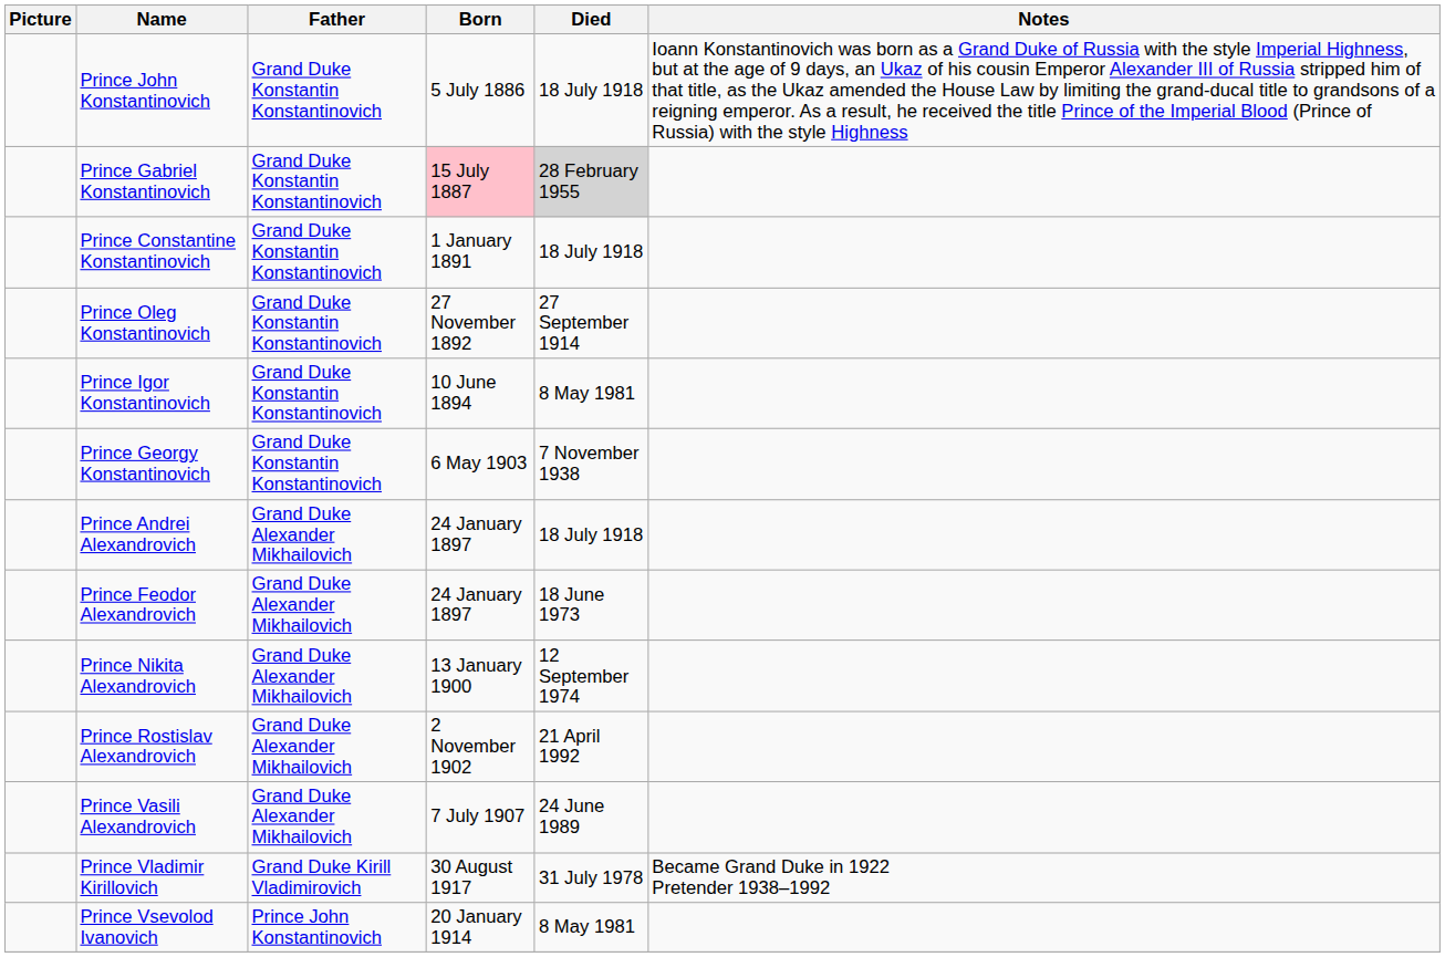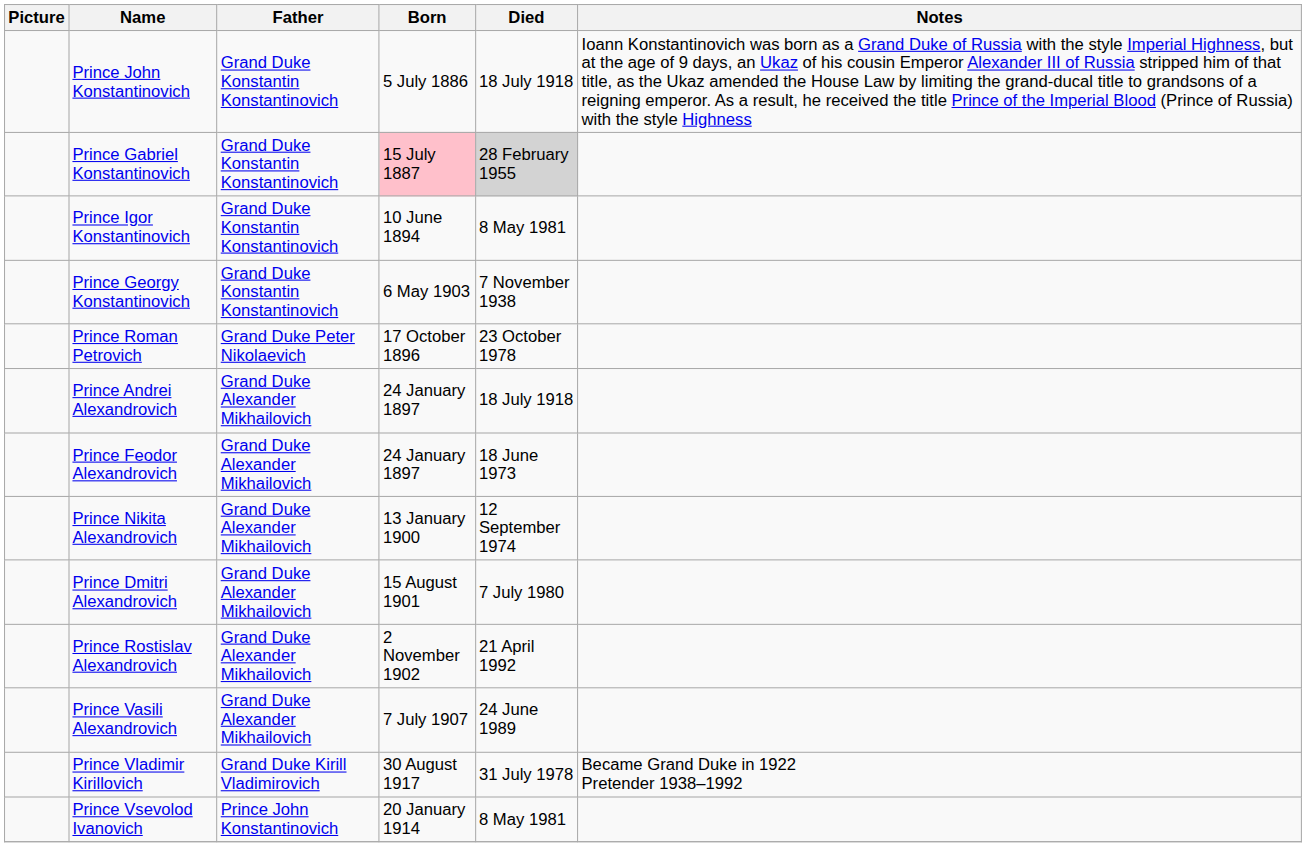- row: Prince Constantine Konstantinovich | Grand Duke Konstantin Konstantinovich | 1 January 1891 | 18 July 1918
- row: Prince Oleg Konstantinovich | Grand Duke Konstantin Konstantinovich | 27 November 1892 | 27 September 1914
+ row: Prince Roman Petrovich | Grand Duke Peter Nikolaevich | 17 October 1896 | 23 October 1978
+ row: Prince Dmitri Alexandrovich | Grand Duke Alexander Mikhailovich | 15 August 1901 | 7 July 1980
